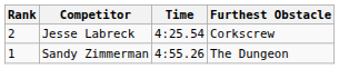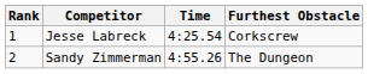Jesse Labreck | Rank: 2 -> 1
Sandy Zimmerman | Rank: 1 -> 2
